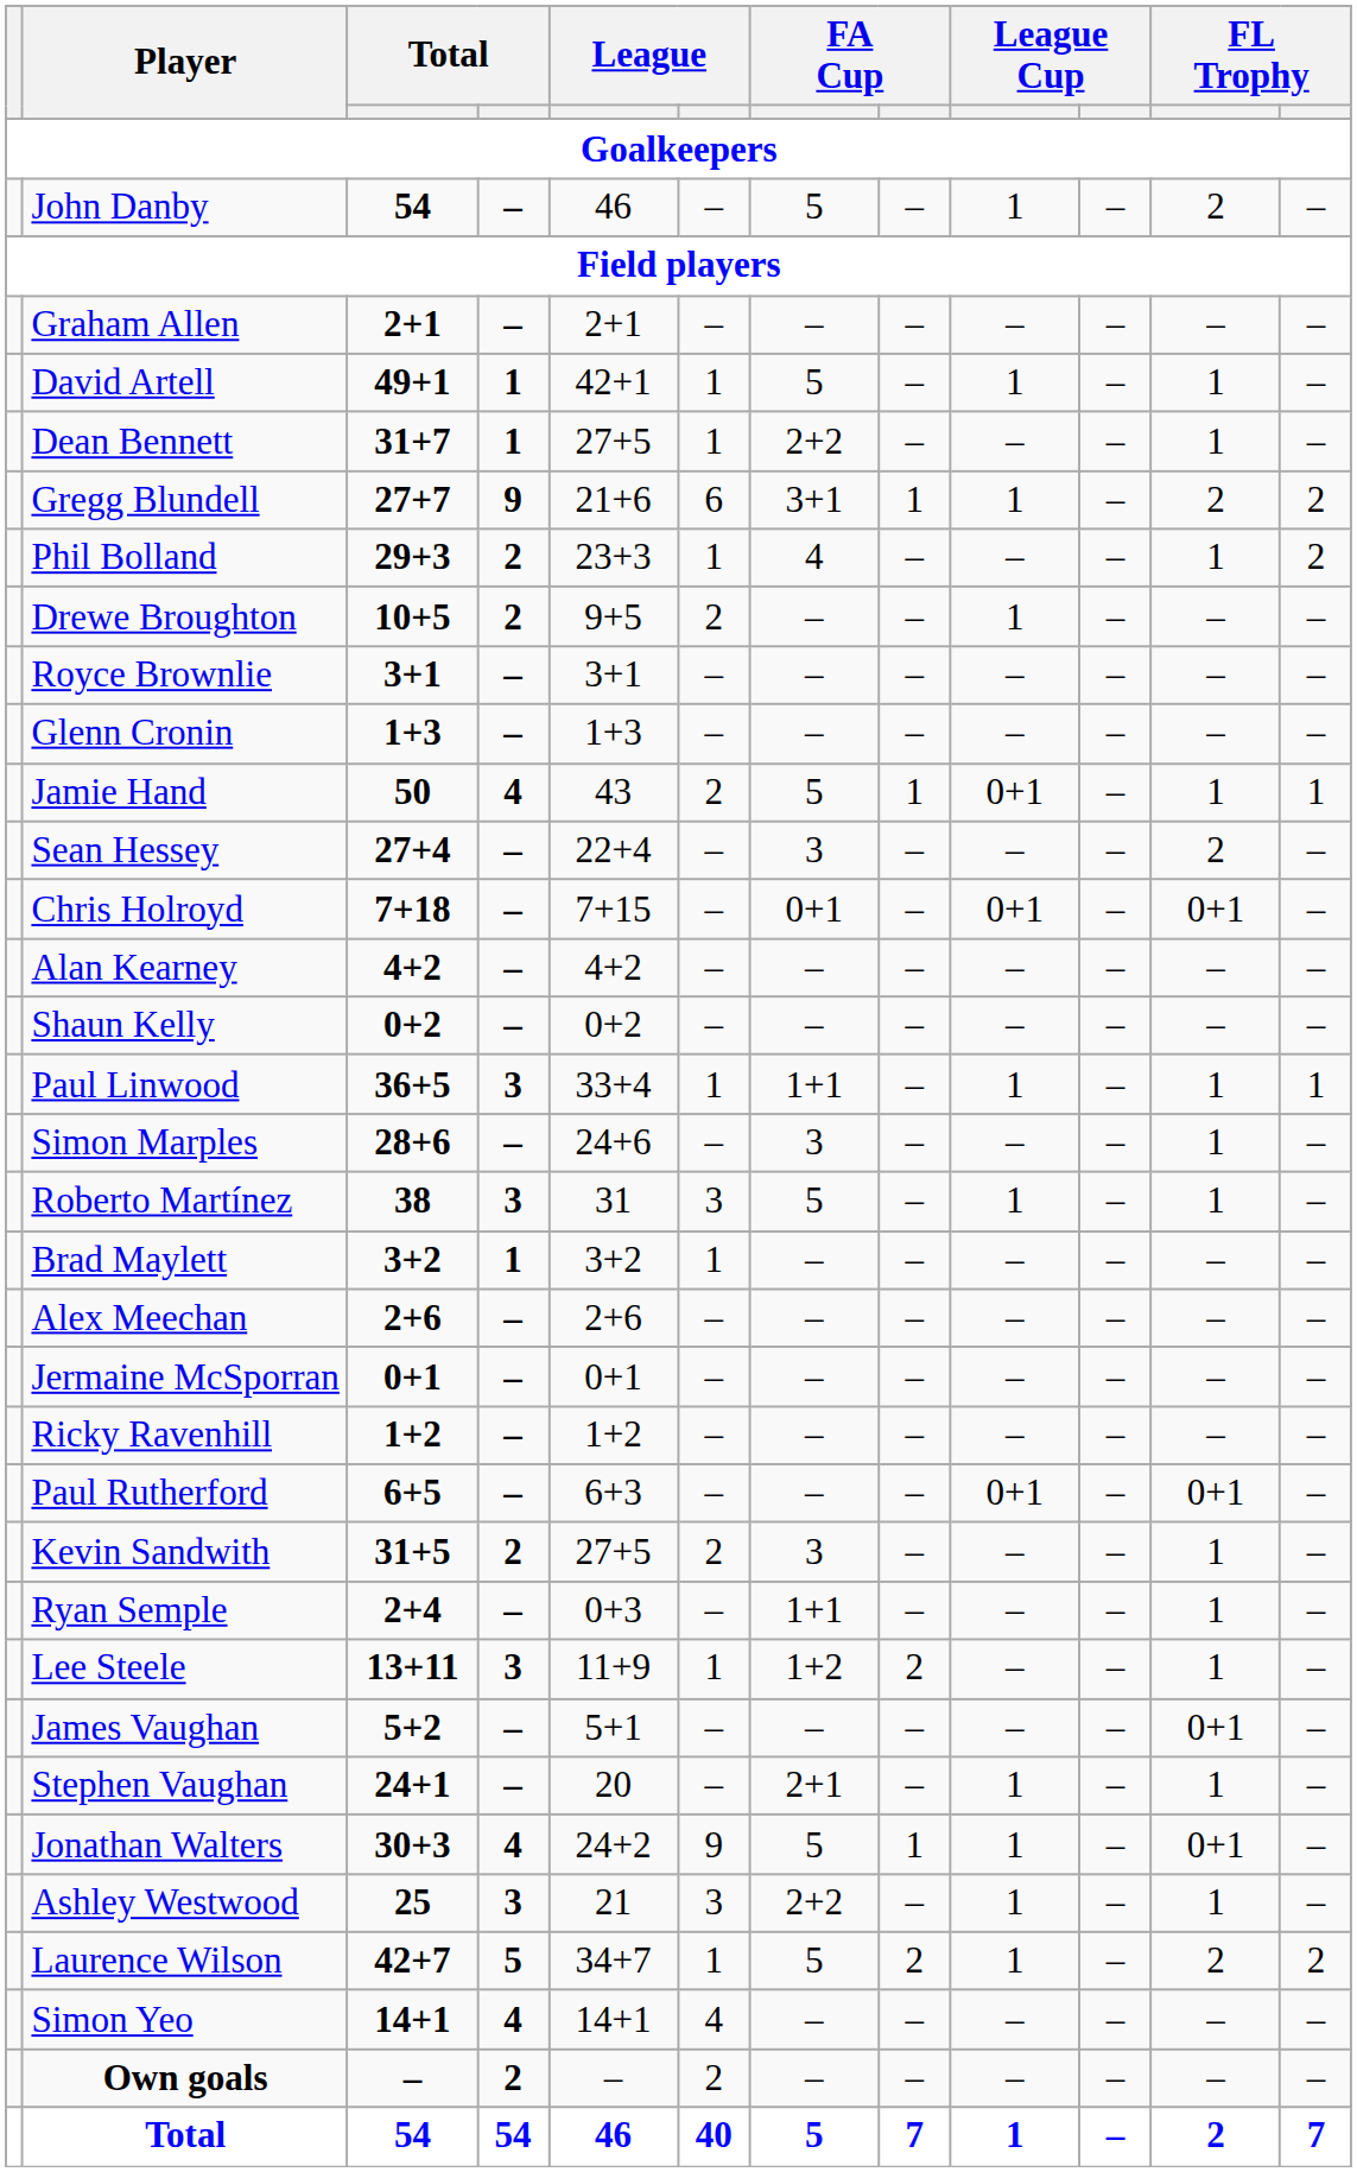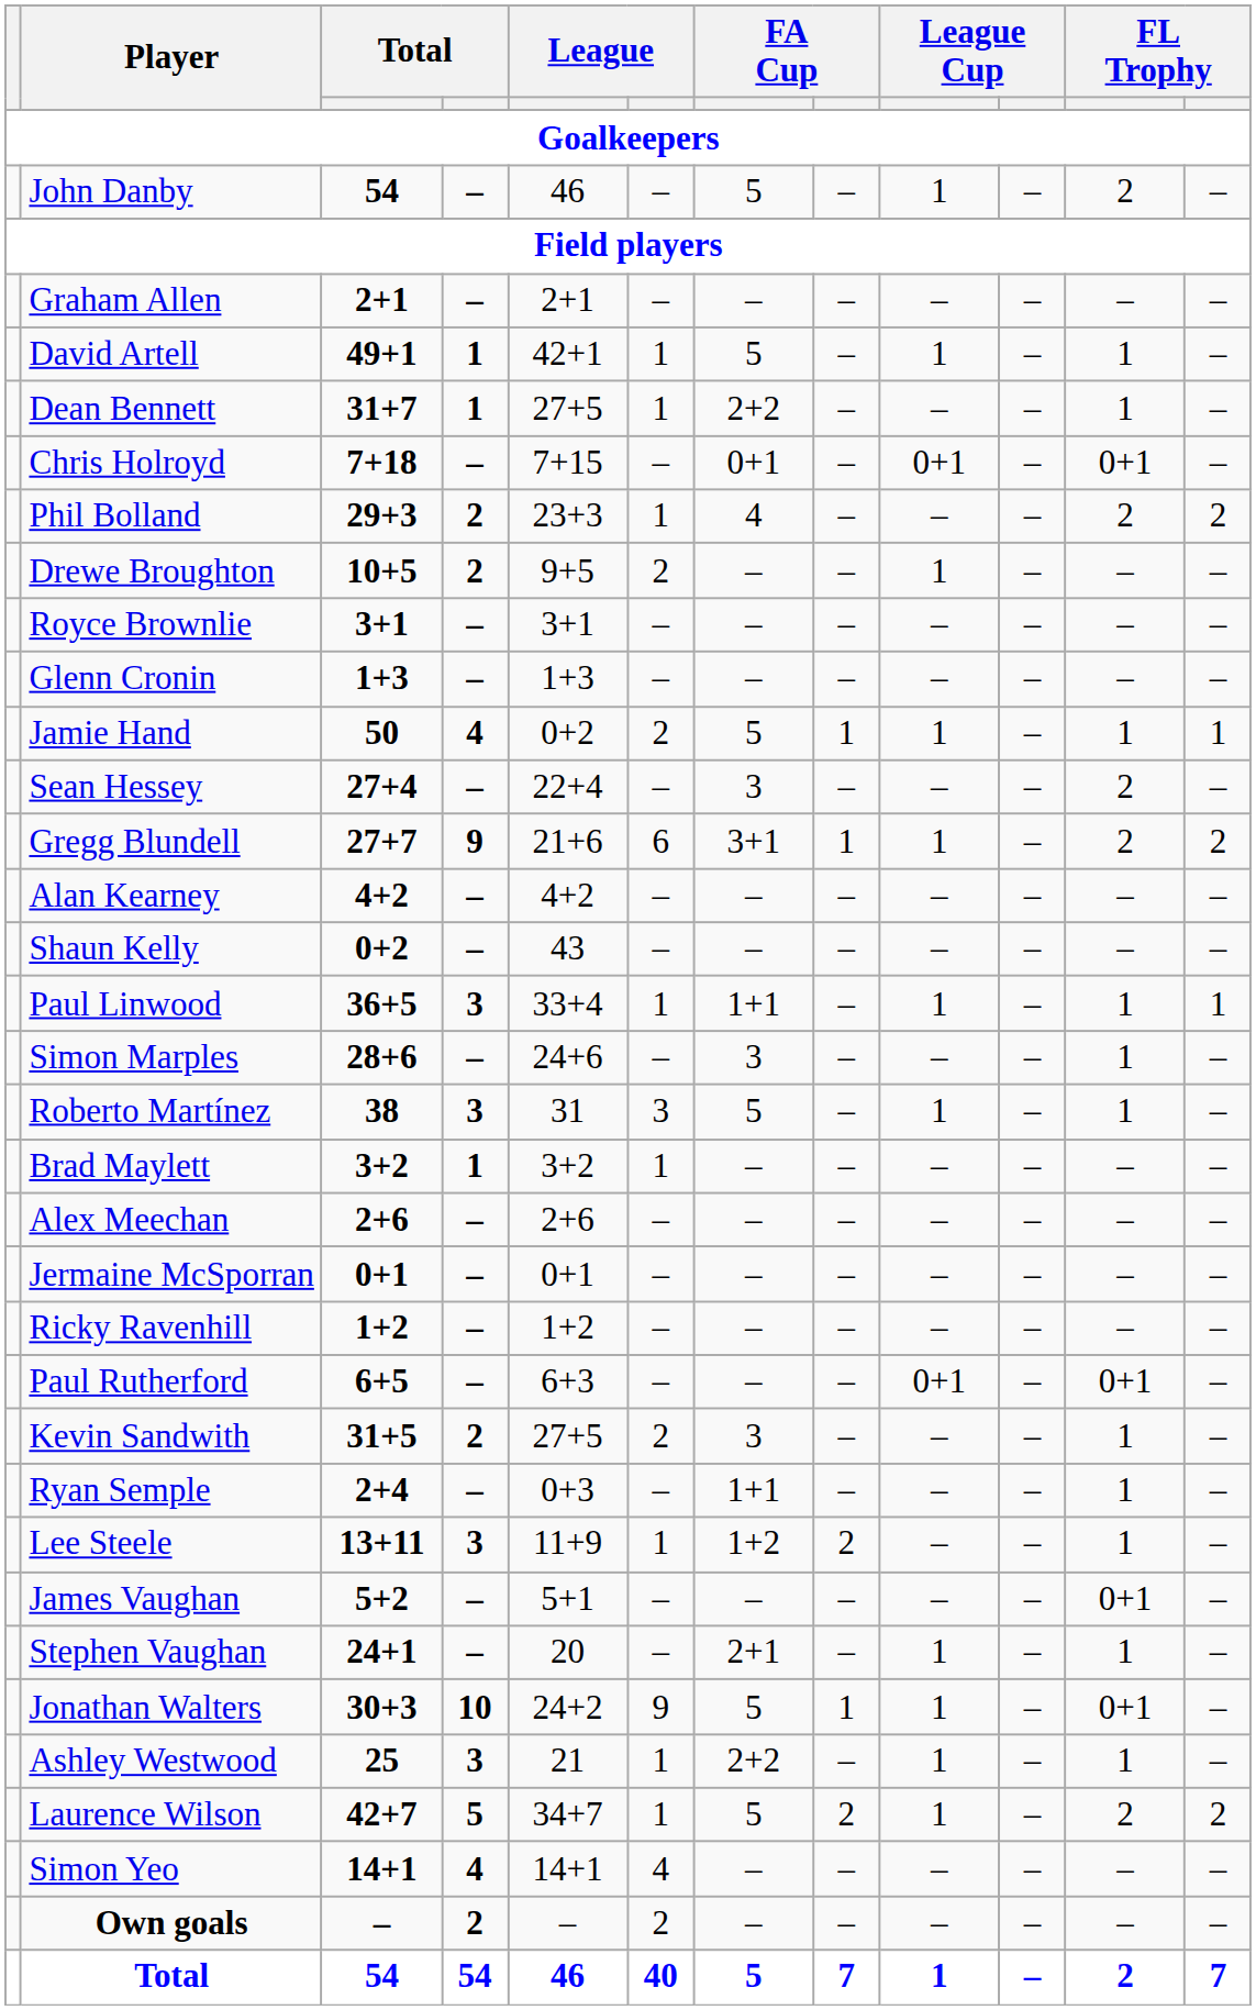rows swapped: Gregg Blundell <-> Chris Holroyd
Phil Bolland | column 11: 1 -> 2
Jamie Hand | column 5: 43 -> 0+2
Jamie Hand | column 9: 0+1 -> 1
Shaun Kelly | column 5: 0+2 -> 43
Jonathan Walters | column 4: 4 -> 10
Ashley Westwood | column 6: 3 -> 1
